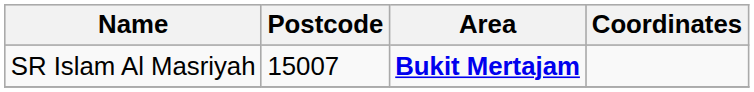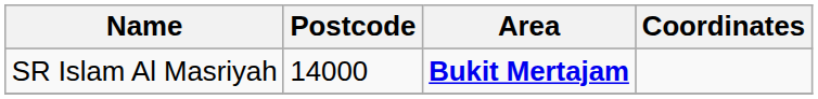SR Islam Al Masriyah | Postcode: 15007 -> 14000
